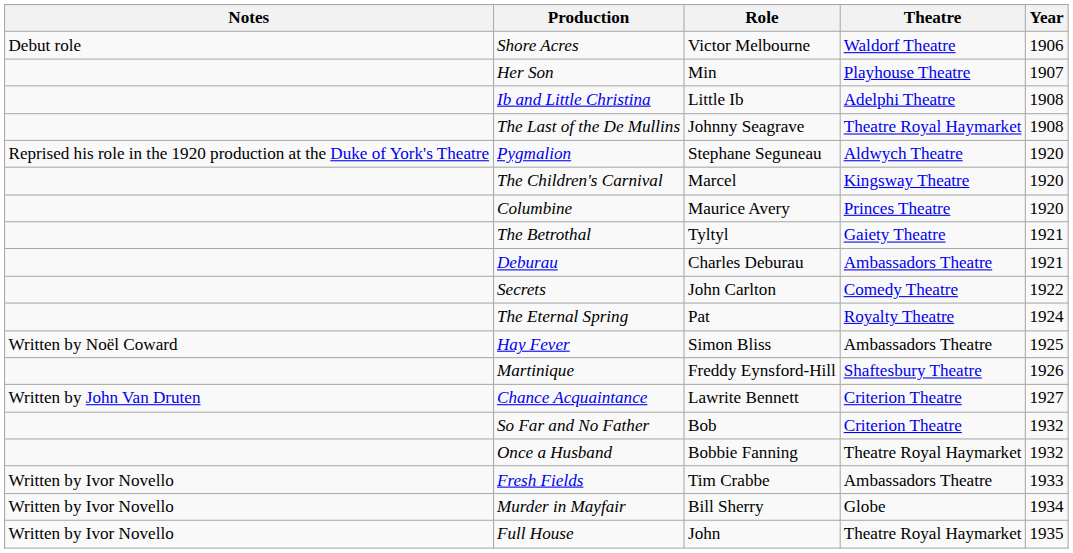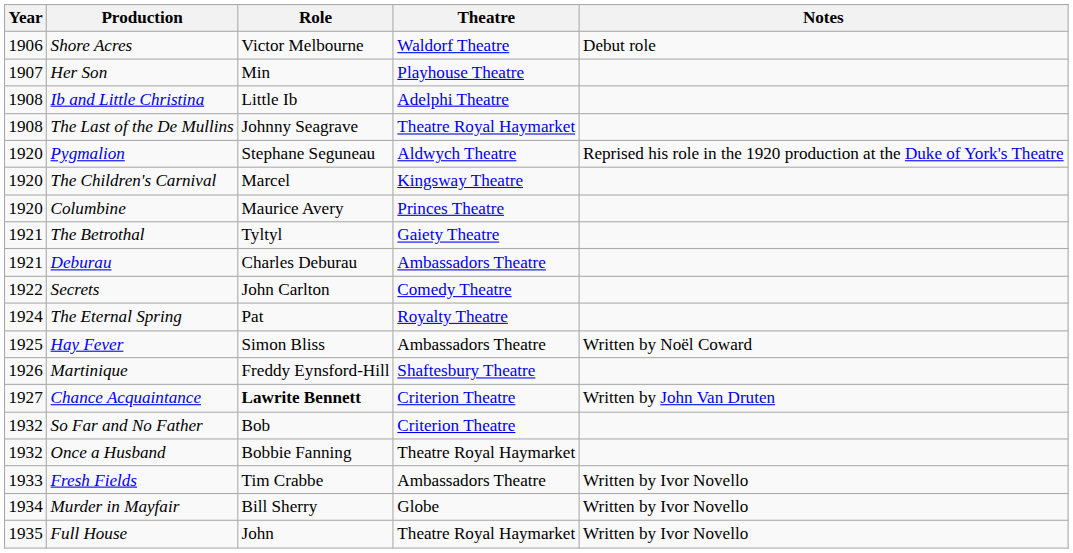columns swapped: Year <-> Notes
Chance Acquaintance | Role: normal -> bold
